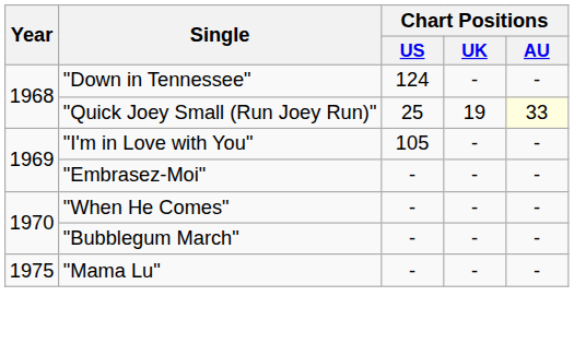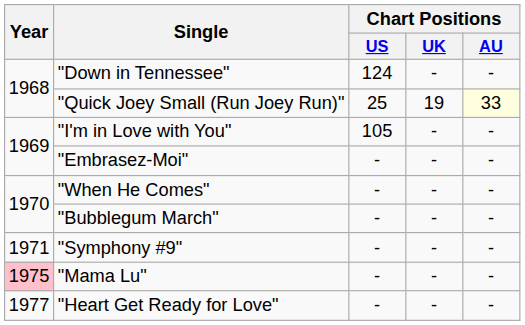+ row: 1971 | "Symphony #9" | - | - | -
"Mama Lu" | Year: no background -> pink background
+ row: 1977 | "Heart Get Ready for Love" | - | - | -
